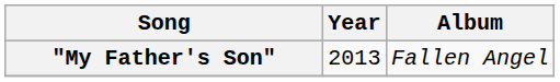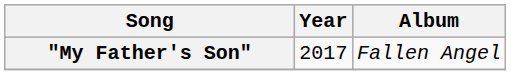"My Father's Son" | Year: 2013 -> 2017
